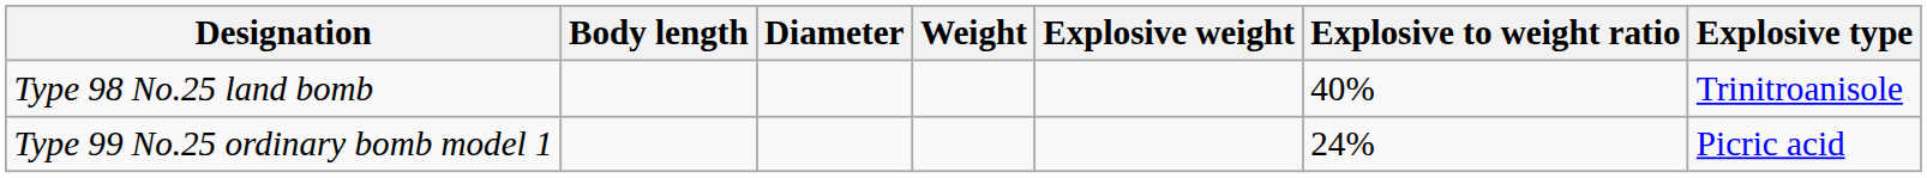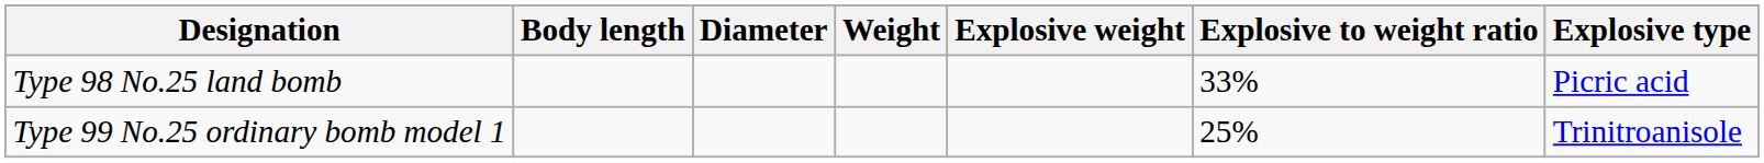Type 98 No.25 land bomb | Explosive to weight ratio: 40% -> 33%
Type 98 No.25 land bomb | Explosive type: Trinitroanisole -> Picric acid
Type 99 No.25 ordinary bomb model 1 | Explosive to weight ratio: 24% -> 25%
Type 99 No.25 ordinary bomb model 1 | Explosive type: Picric acid -> Trinitroanisole
